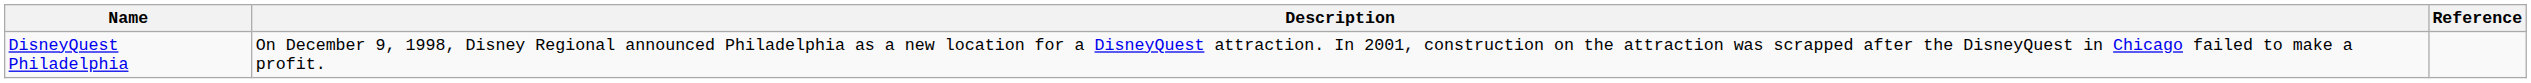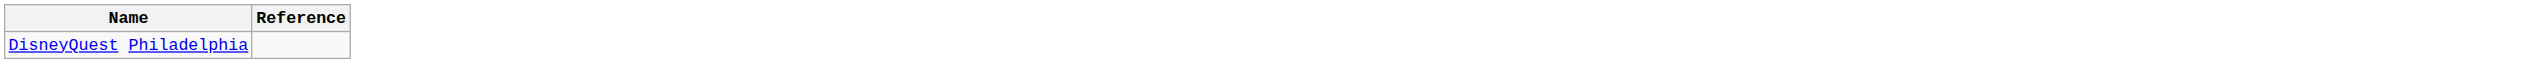- column: Description | On December 9, 1998, Disney Regional announced Philadelphia as a new location for a DisneyQuest attraction. In 2001, construction on the attraction was scrapped after the DisneyQuest in Chicago failed to make a profit.
